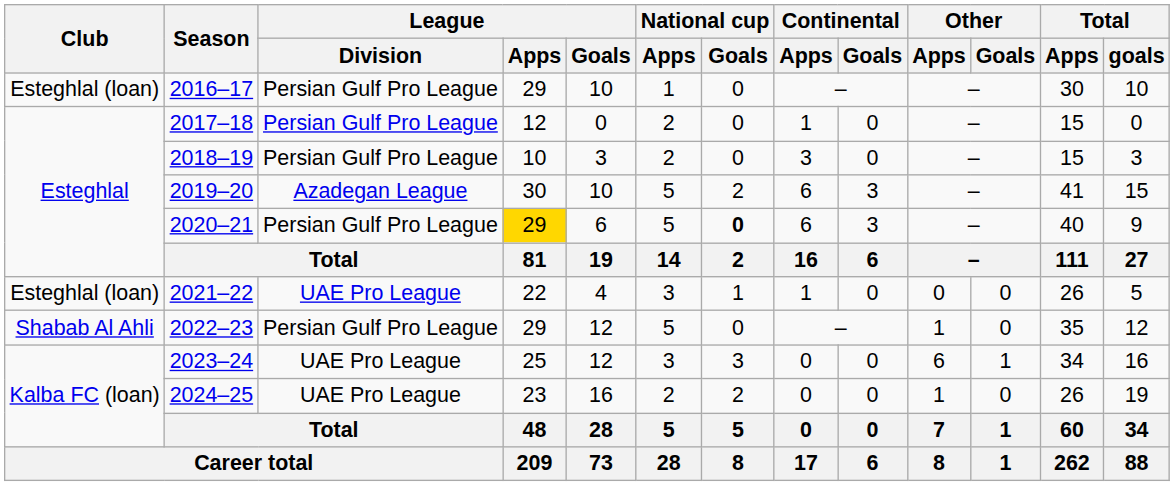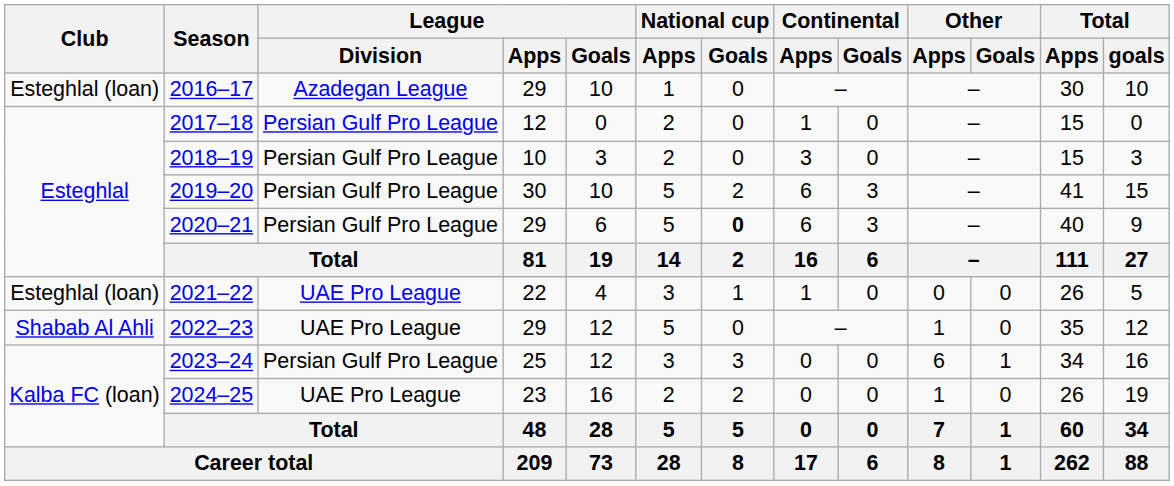2016–17 | League / Division: Persian Gulf Pro League -> Azadegan League
2019–20 | League / Division: Azadegan League -> Persian Gulf Pro League
2020–21 | League / Apps: gold background -> no background
2022–23 | League / Division: Persian Gulf Pro League -> UAE Pro League
2023–24 | League / Division: UAE Pro League -> Persian Gulf Pro League
